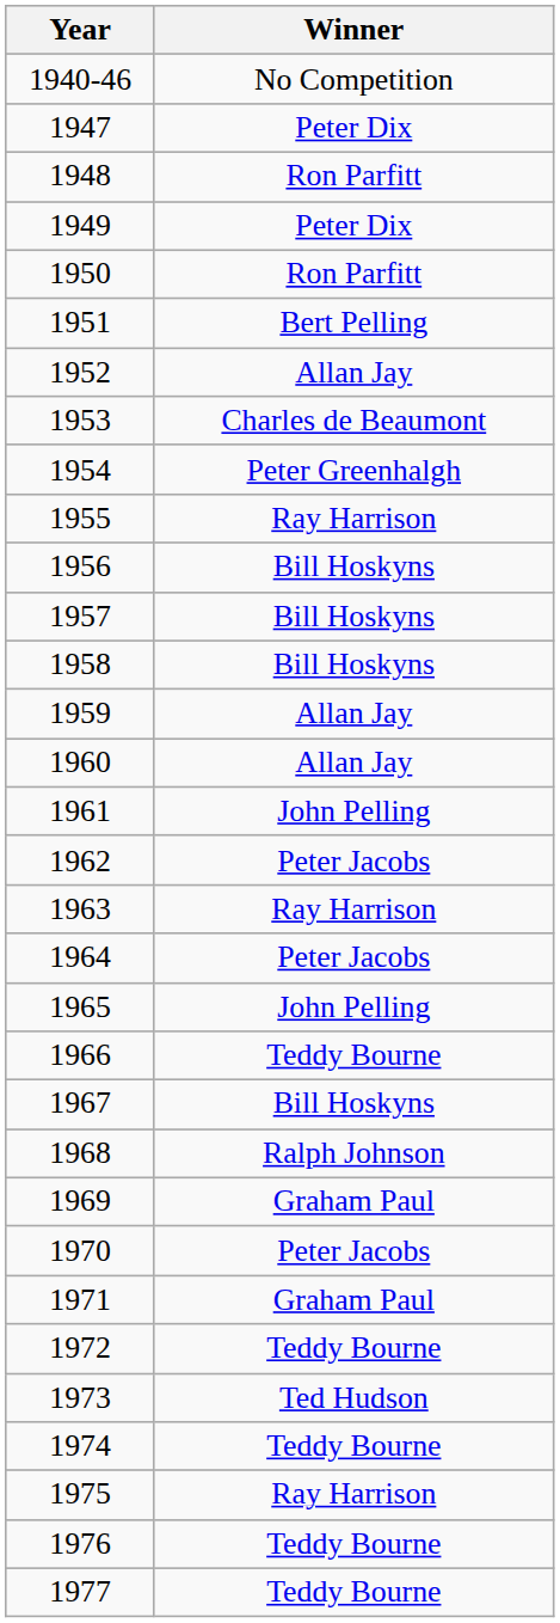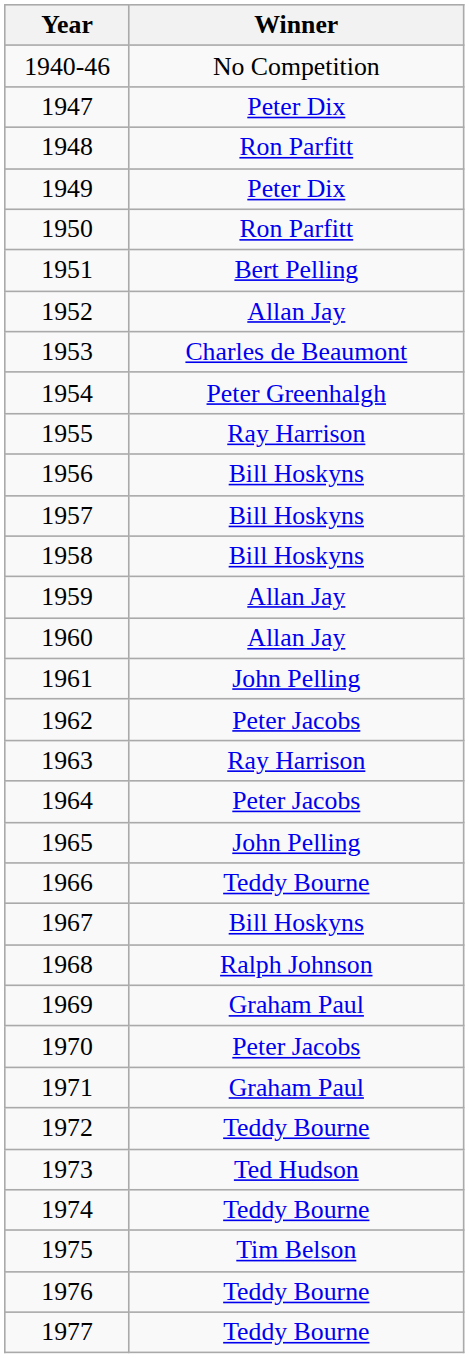1975 | Winner: Ray Harrison -> Tim Belson
